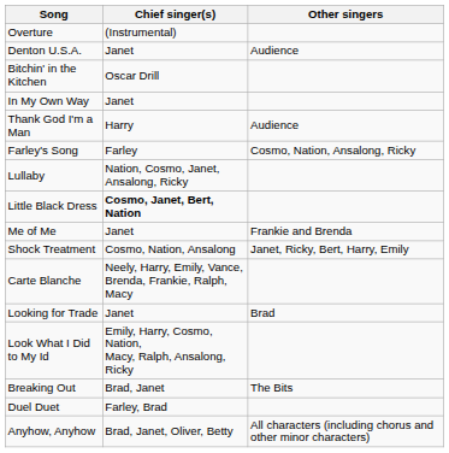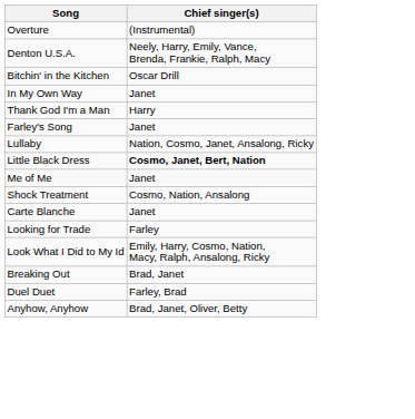- column: Other singers | Audience | Audience | Cosmo, Nation, Ansalong, Ricky | Frankie and Brenda | Janet, Ricky, Bert, Harry, Emily | Brad | The Bits | All characters (including chorus and other minor characters)
Denton U.S.A. | Chief singer(s): Janet -> Neely, Harry, Emily, Vance, Brenda, Frankie, Ralph, Macy
Farley's Song | Chief singer(s): Farley -> Janet
Carte Blanche | Chief singer(s): Neely, Harry, Emily, Vance, Brenda, Frankie, Ralph, Macy -> Janet
Looking for Trade | Chief singer(s): Janet -> Farley
